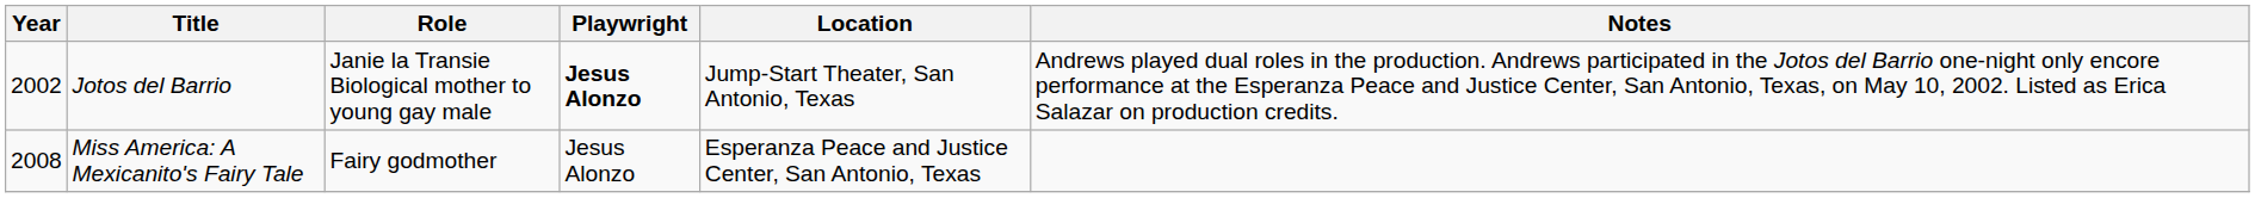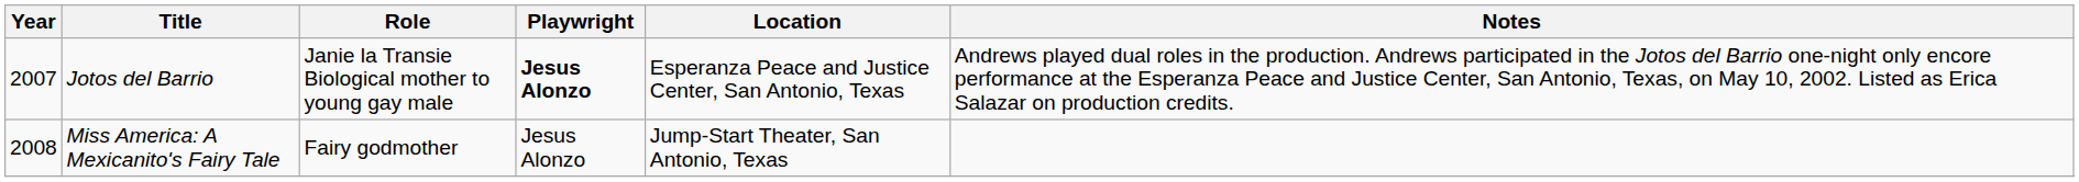Jotos del Barrio | Year: 2002 -> 2007
Jotos del Barrio | Location: Jump-Start Theater, San Antonio, Texas -> Esperanza Peace and Justice Center, San Antonio, Texas
Miss America: A Mexicanito's Fairy Tale | Location: Esperanza Peace and Justice Center, San Antonio, Texas -> Jump-Start Theater, San Antonio, Texas
